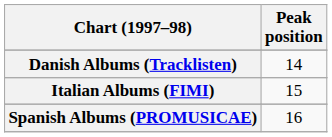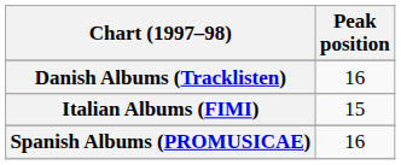Danish Albums (Tracklisten) | Peak position: 14 -> 16
